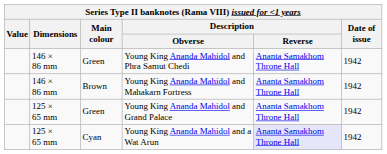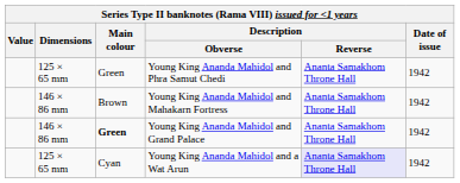Young King Ananda Mahidol and Phra Samut Chedi | Dimensions: 146 × 86 mm -> 125 × 65 mm
Young King Ananda Mahidol and Grand Palace | Dimensions: 125 × 65 mm -> 146 × 86 mm
Young King Ananda Mahidol and Grand Palace | Main colour: normal -> bold
